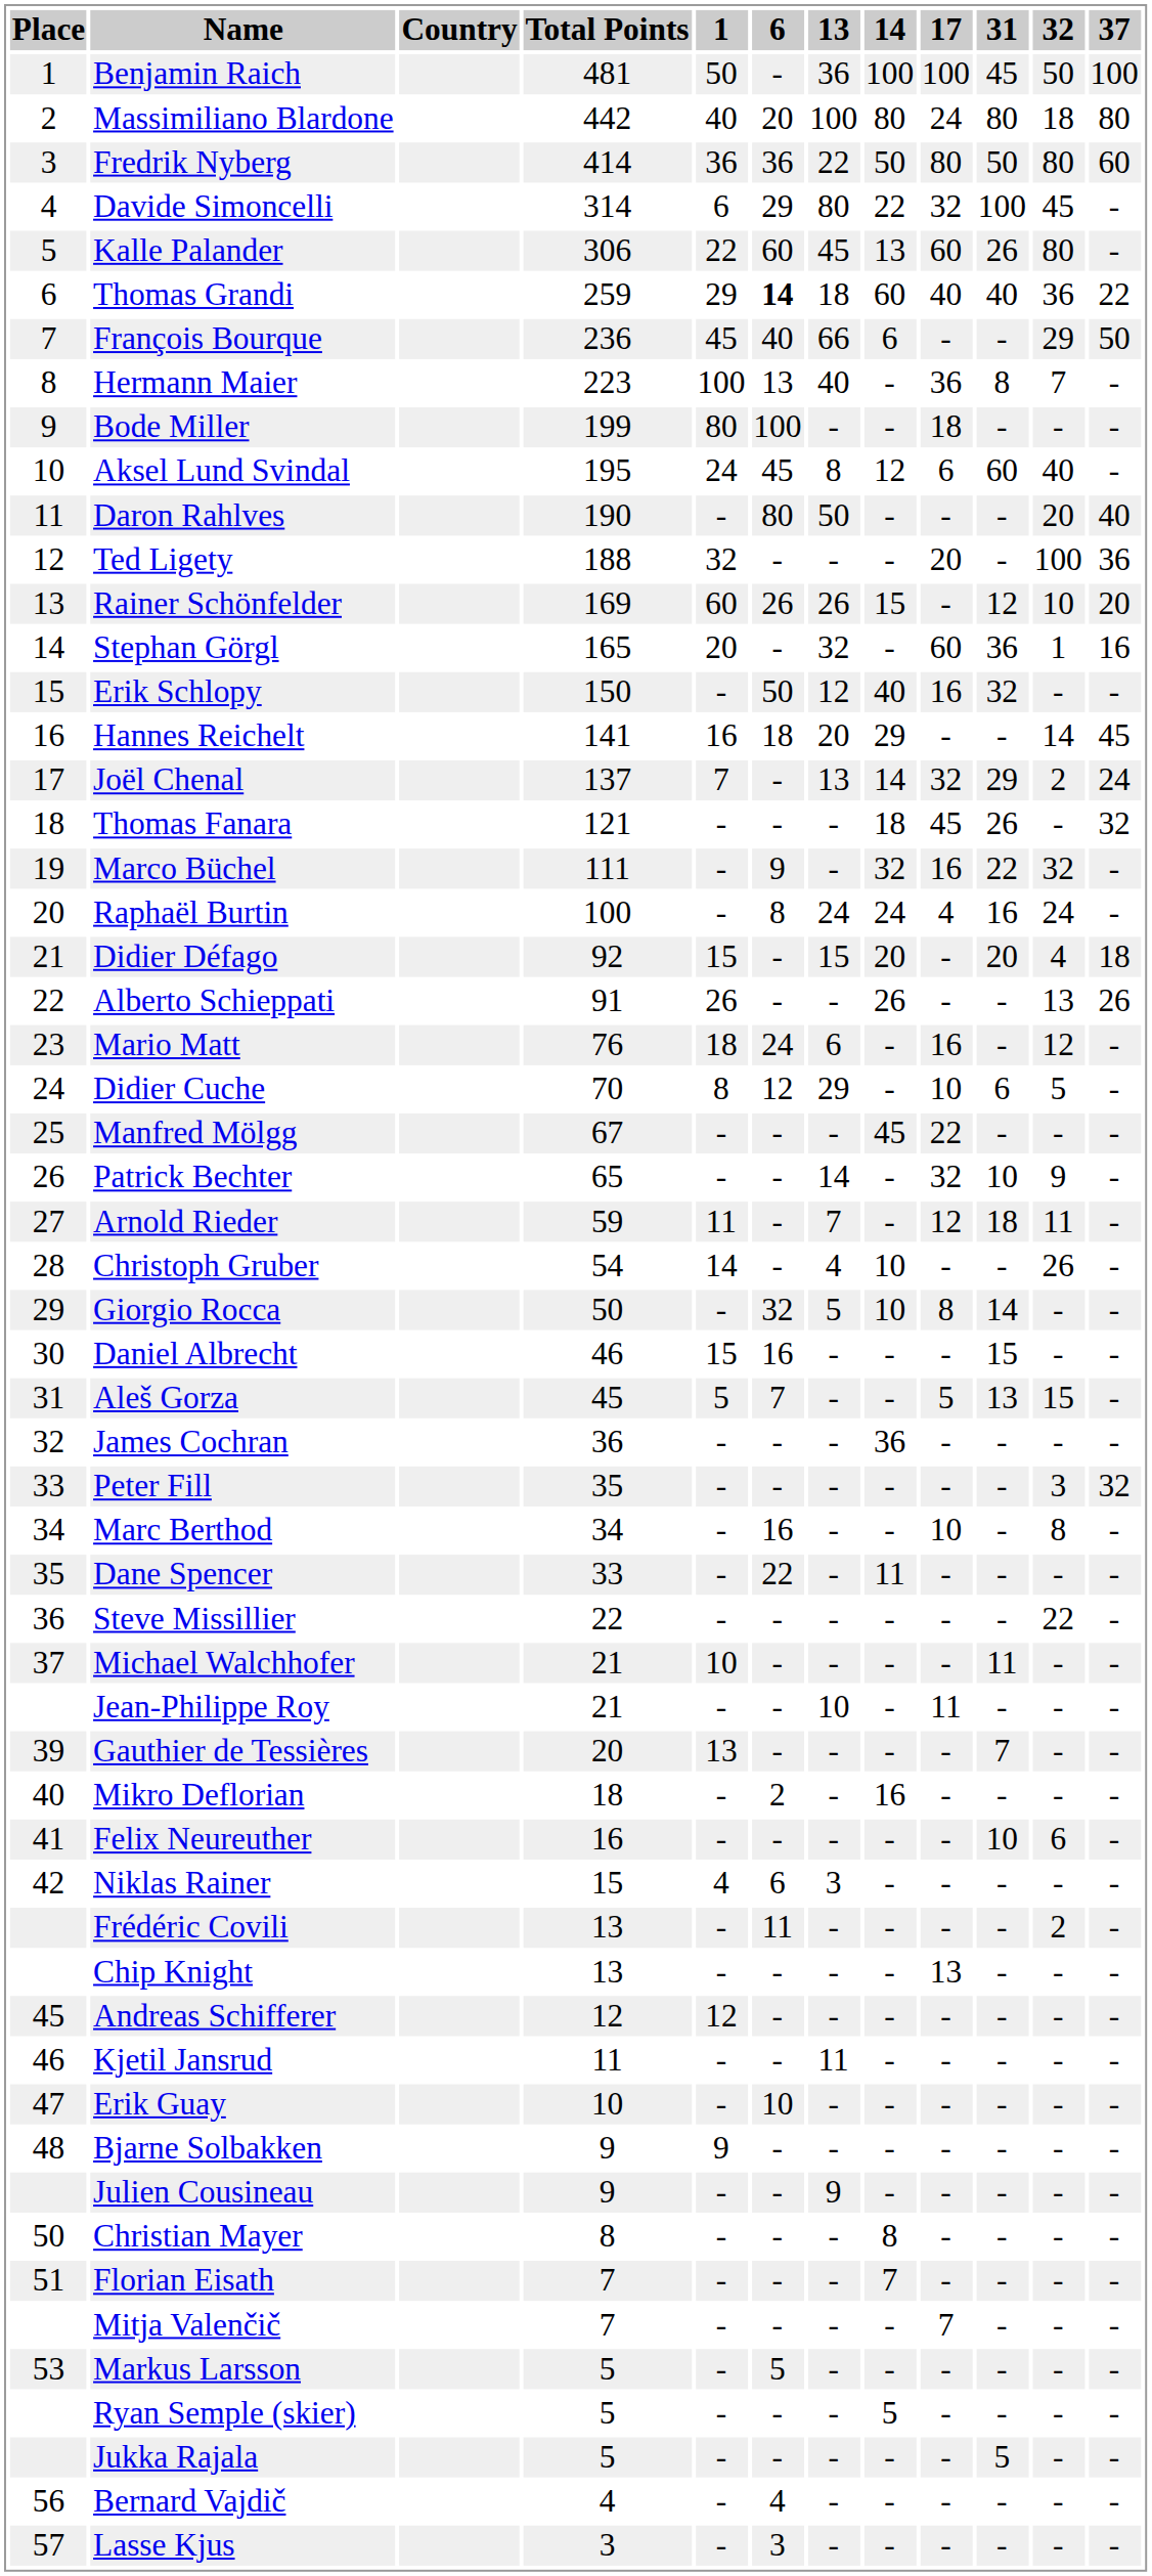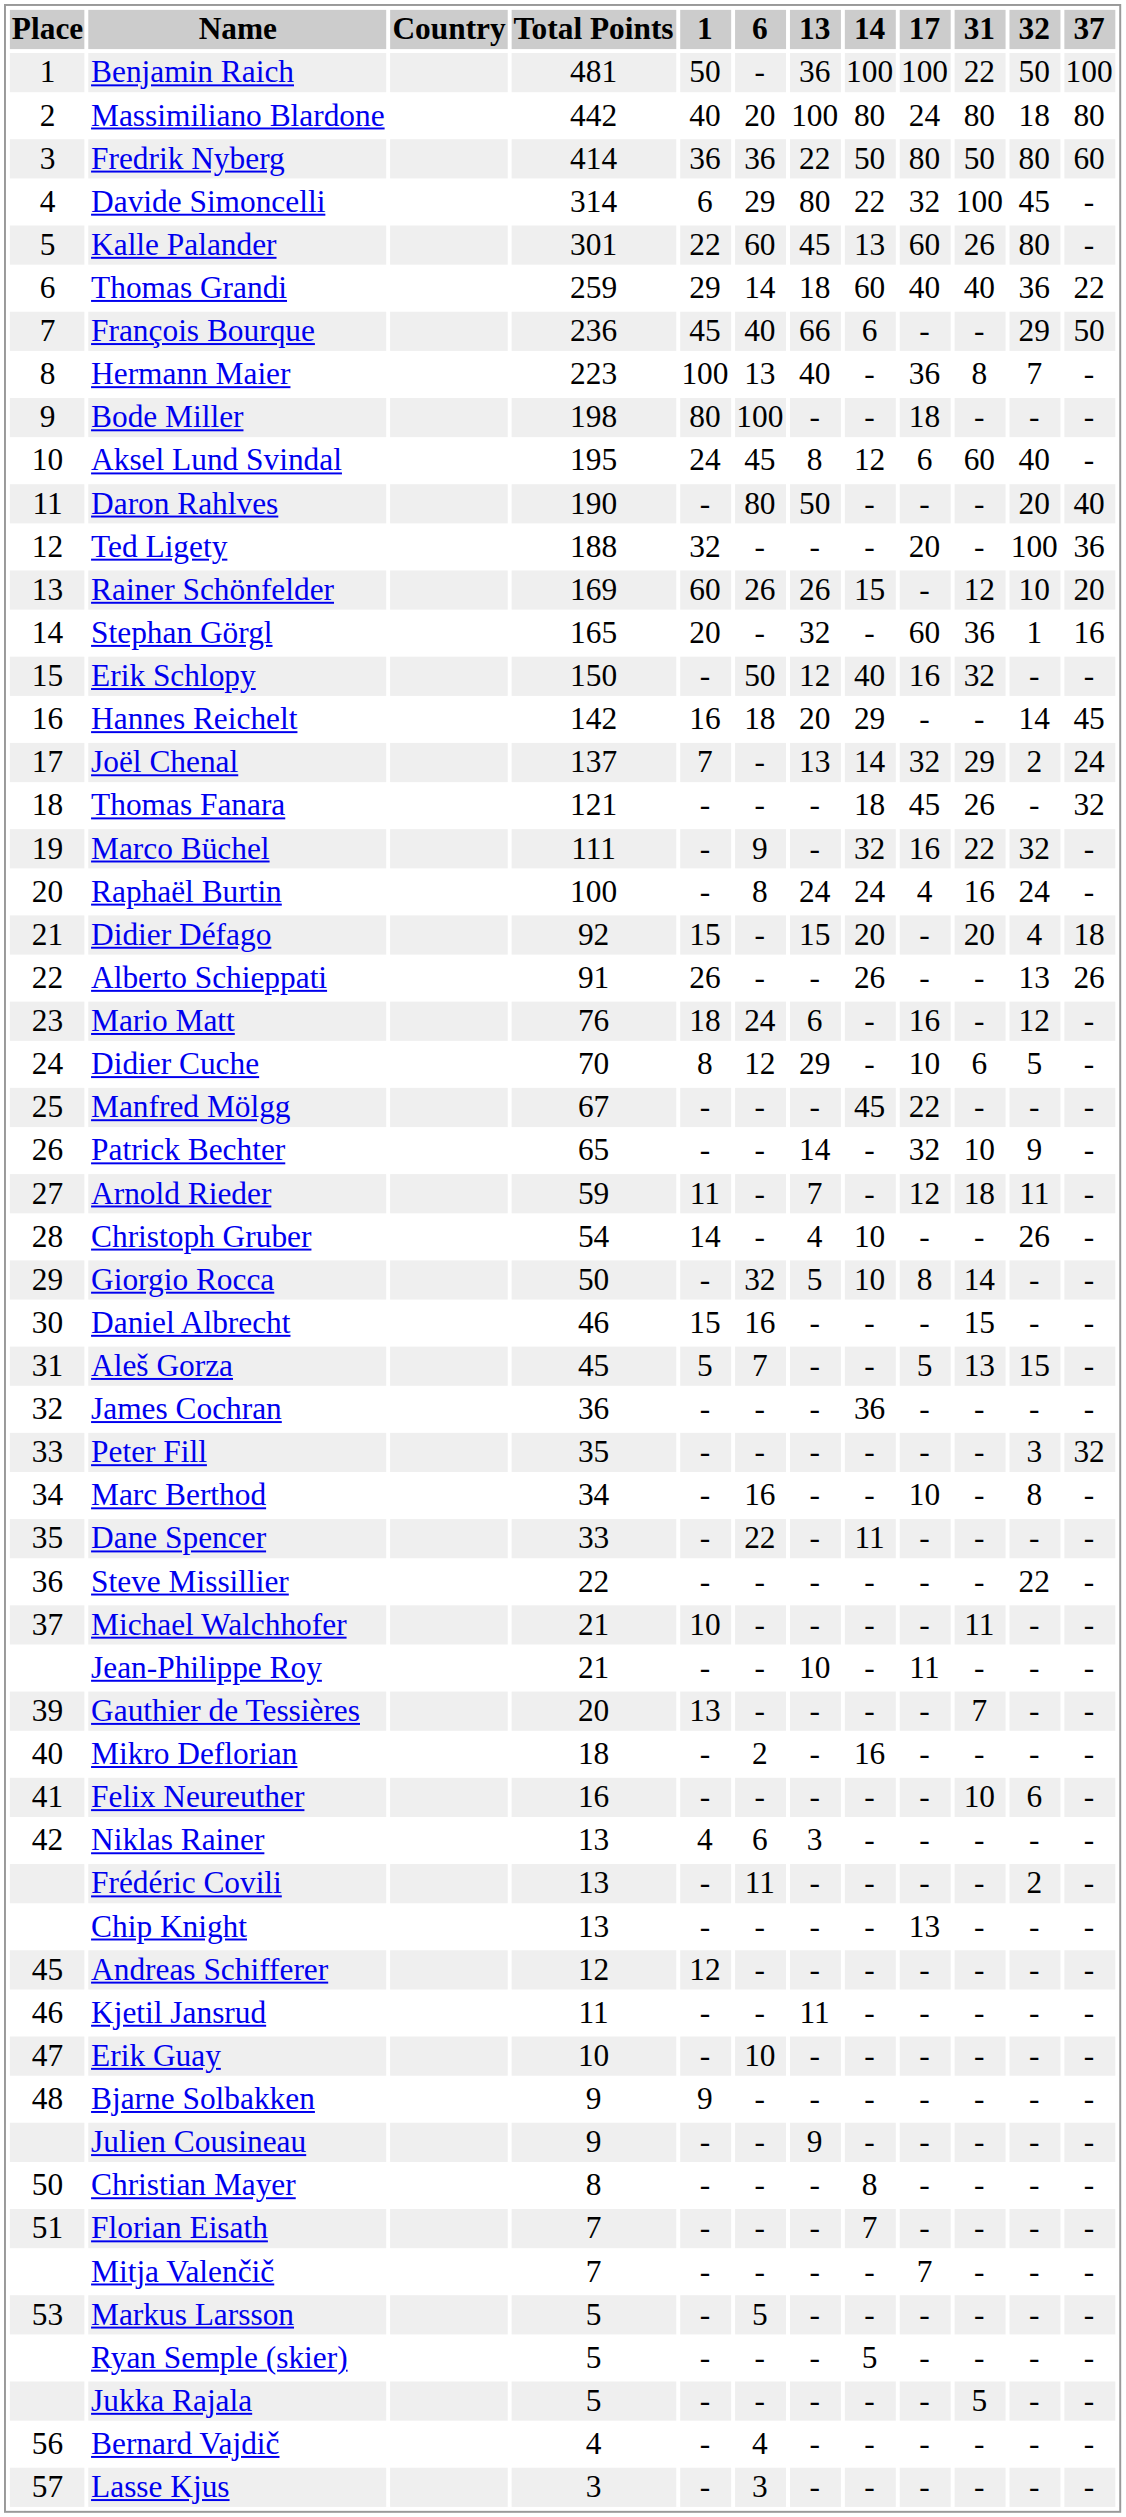Benjamin Raich | 31: 45 -> 22
Kalle Palander | Total Points: 306 -> 301
Thomas Grandi | 6: bold -> normal
Bode Miller | Total Points: 199 -> 198
Hannes Reichelt | Total Points: 141 -> 142
Niklas Rainer | Total Points: 15 -> 13
